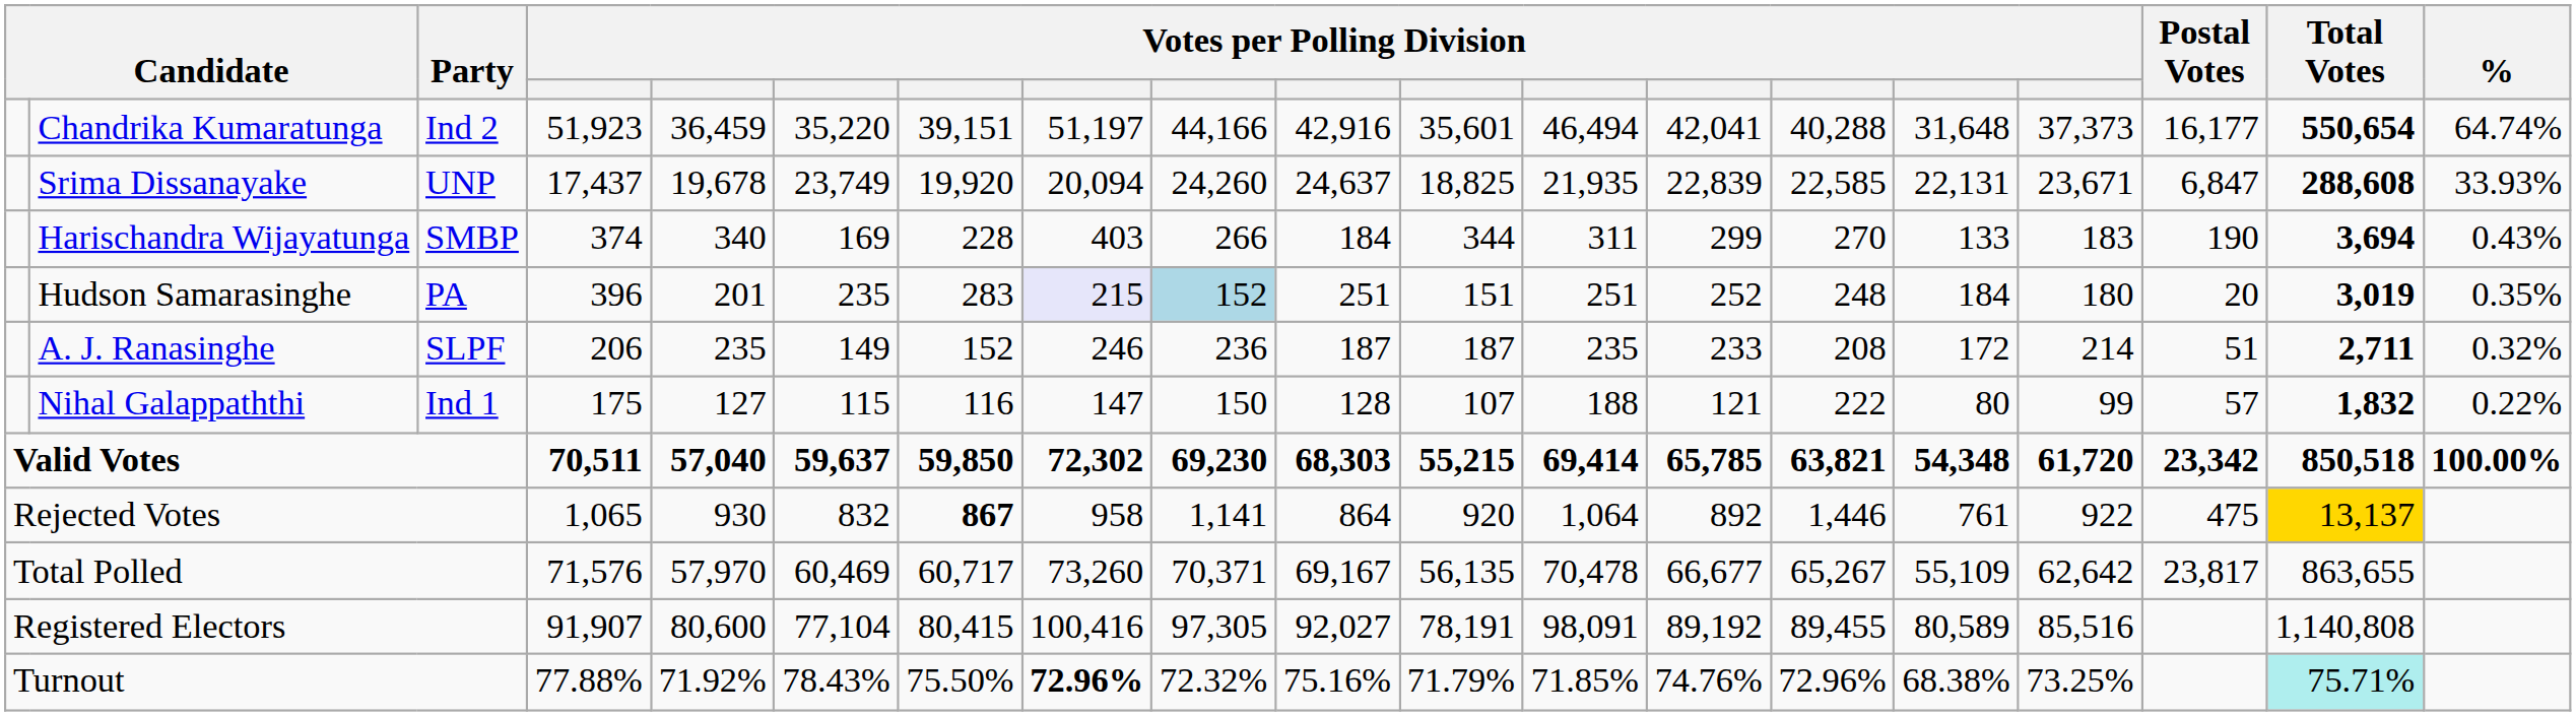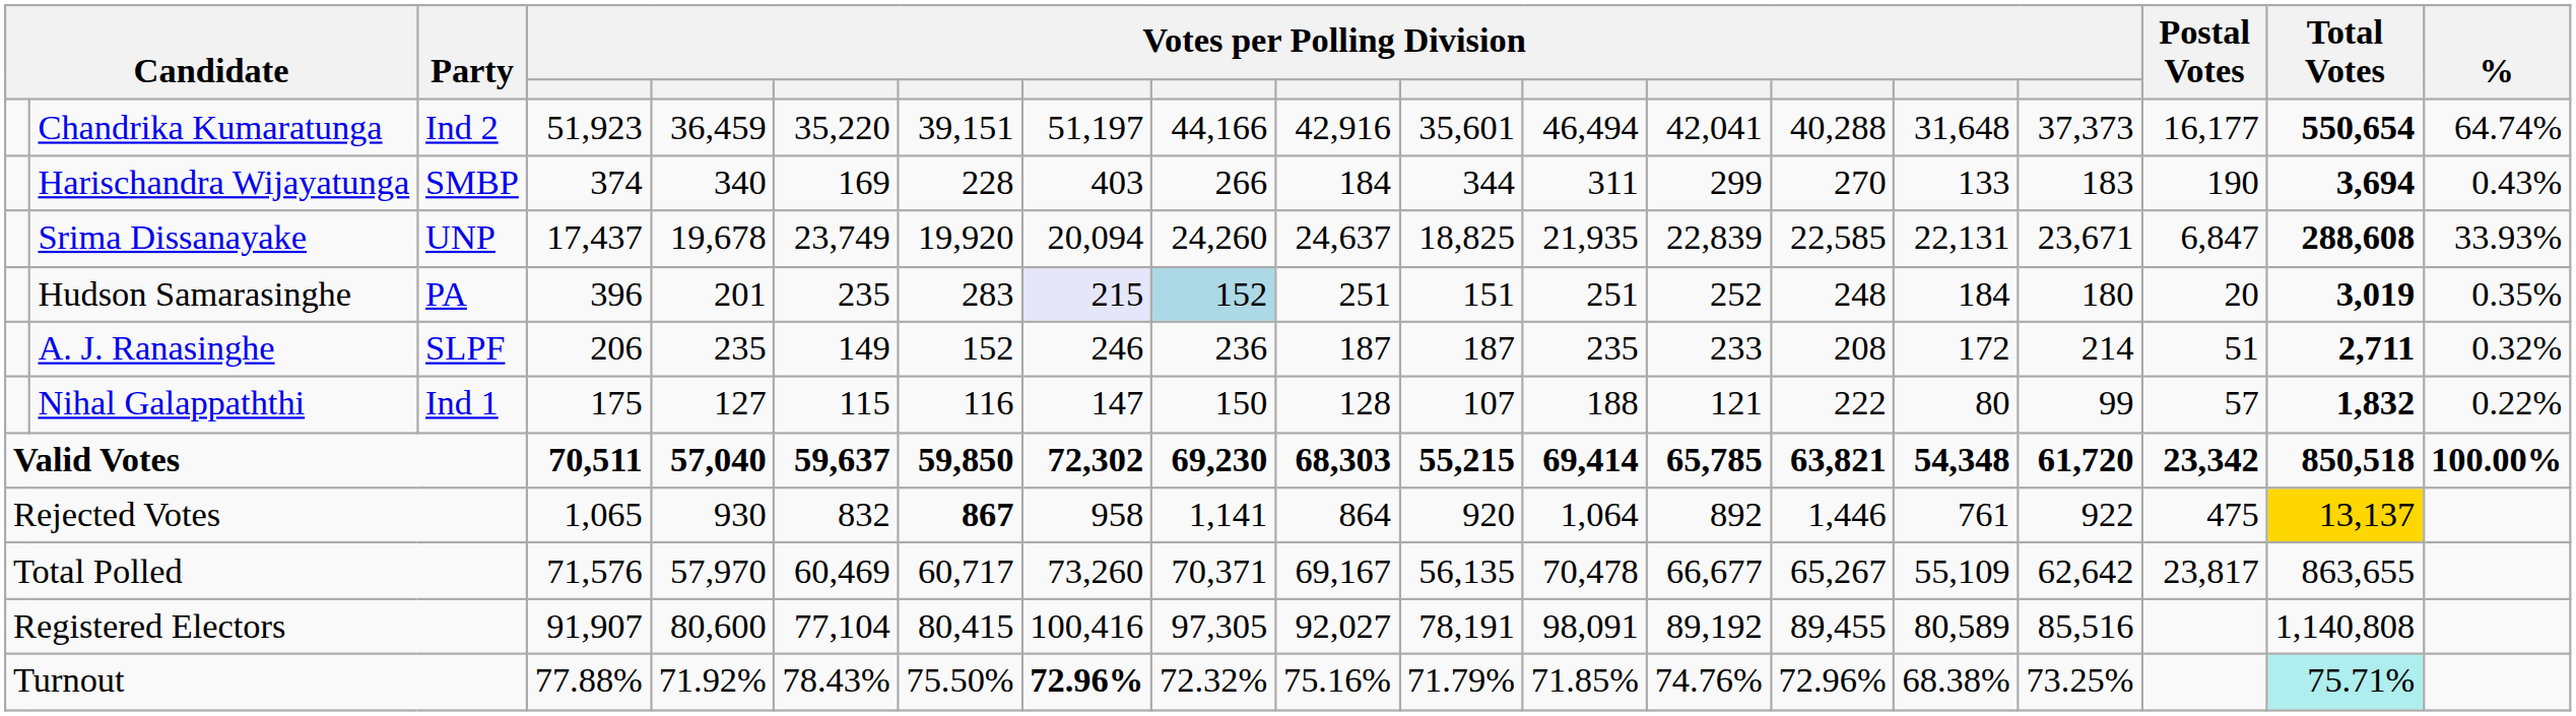rows swapped: Srima Dissanayake <-> Harischandra Wijayatunga
